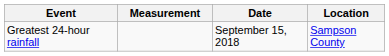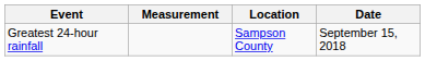columns swapped: Date <-> Location
